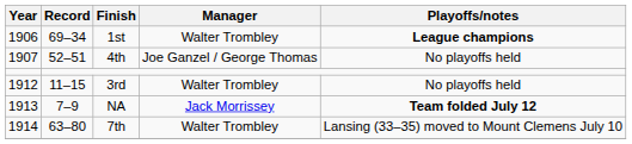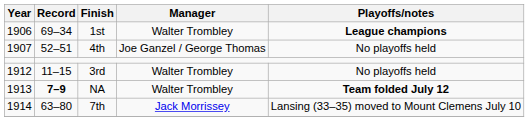NA | Record: normal -> bold
NA | Manager: Jack Morrissey -> Walter Trombley
7th | Manager: Walter Trombley -> Jack Morrissey
